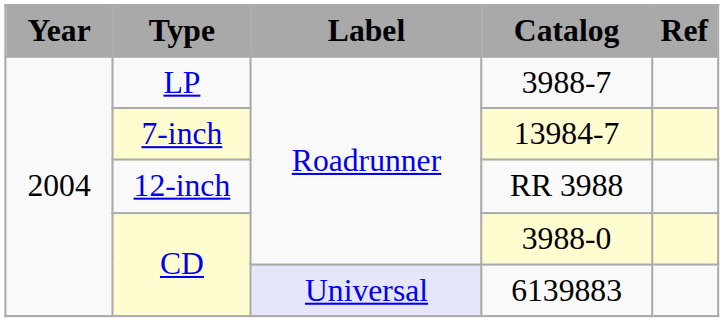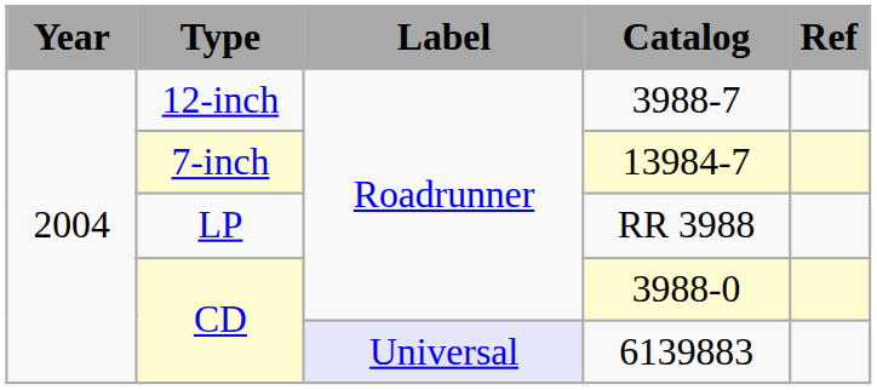3988-7 | Type: LP -> 12-inch
RR 3988 | Type: 12-inch -> LP
